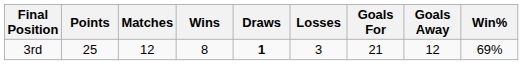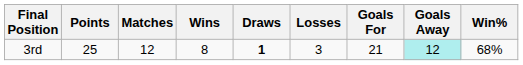3rd | Goals Away: no background -> paleturquoise background
3rd | Win%: 69% -> 68%
